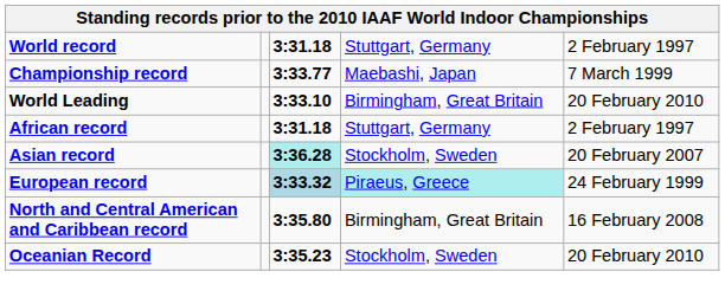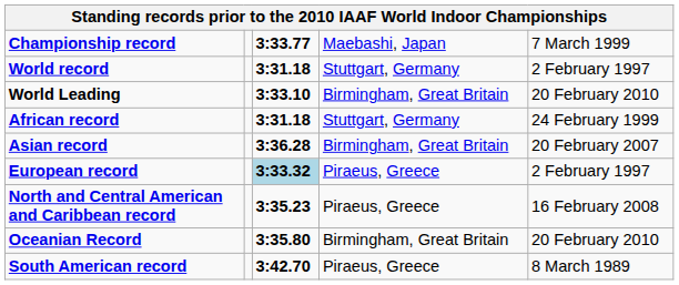rows swapped: World record <-> Championship record
African record | column 5: 2 February 1997 -> 24 February 1999
Asian record | column 3: paleturquoise background -> no background
Asian record | column 4: Stockholm, Sweden -> Birmingham, Great Britain
European record | column 4: paleturquoise background -> no background
European record | column 5: 24 February 1999 -> 2 February 1997
North and Central American and Caribbean record | column 3: 3:35.80 -> 3:35.23
North and Central American and Caribbean record | column 4: Birmingham, Great Britain -> Piraeus, Greece
Oceanian Record | column 3: 3:35.23 -> 3:35.80
Oceanian Record | column 4: Stockholm, Sweden -> Birmingham, Great Britain
+ row: South American record | 3:42.70 | Piraeus, Greece | 8 March 1989
